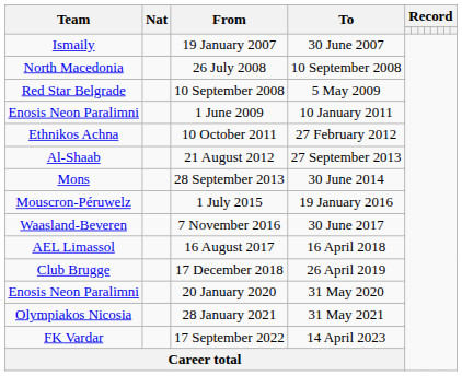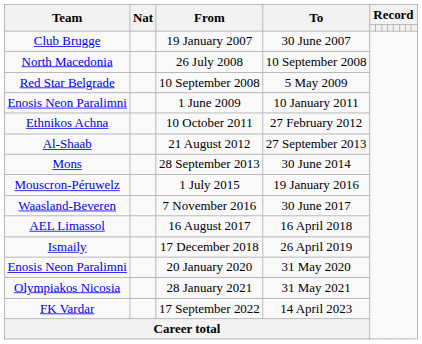19 January 2007 | Team: Ismaily -> Club Brugge
17 December 2018 | Team: Club Brugge -> Ismaily
